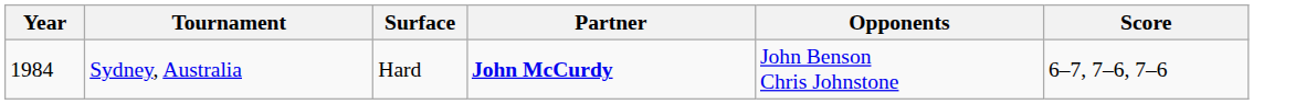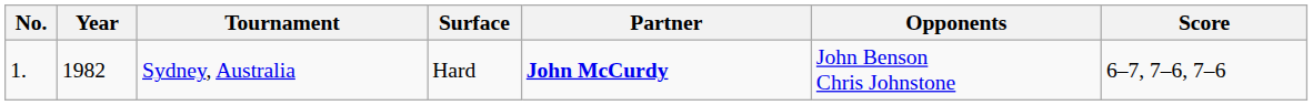+ column: No. | 1.
Sydney, Australia | Year: 1984 -> 1982
